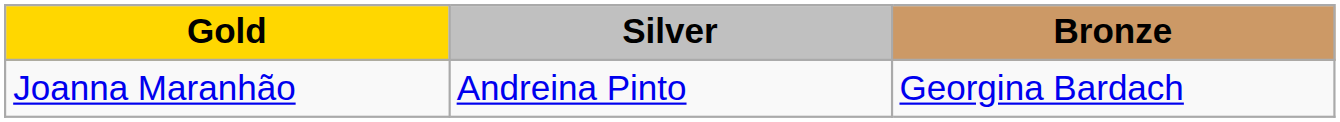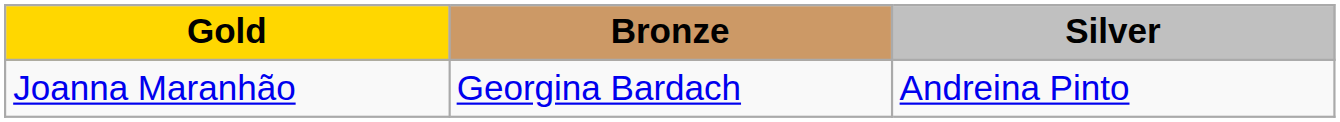columns swapped: Silver <-> Bronze
